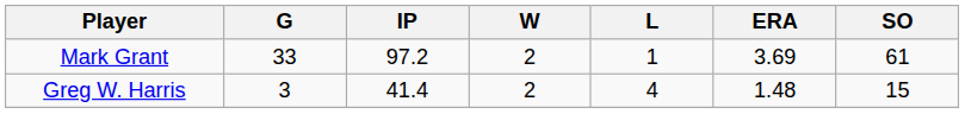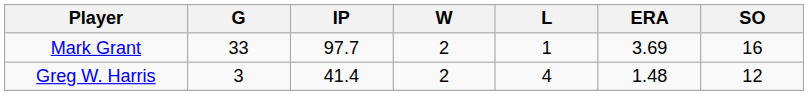Mark Grant | IP: 97.2 -> 97.7
Mark Grant | SO: 61 -> 16
Greg W. Harris | SO: 15 -> 12
